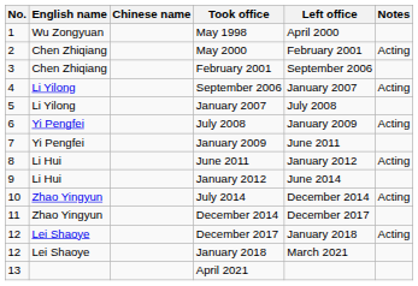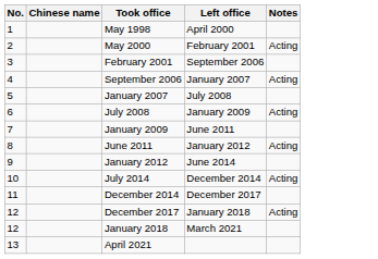- column: English name | Wu Zongyuan | Chen Zhiqiang | Chen Zhiqiang | Li Yilong | Li Yilong | Yi Pengfei | Yi Pengfei | Li Hui | Li Hui | Zhao Yingyun | Zhao Yingyun | Lei Shaoye | Lei Shaoye
